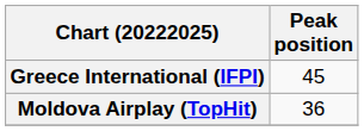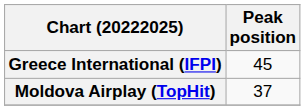Moldova Airplay (TopHit) | Peak position: 36 -> 37
